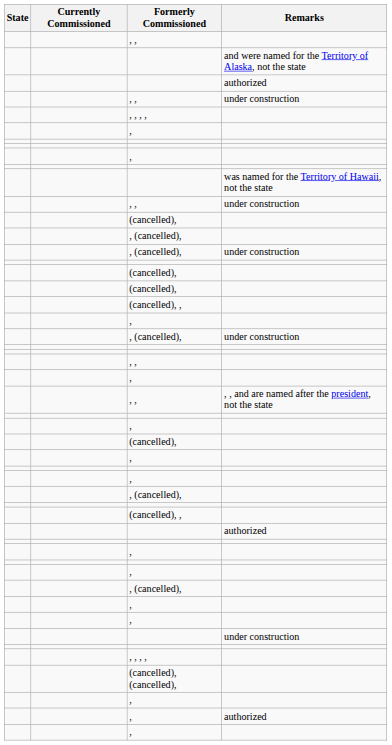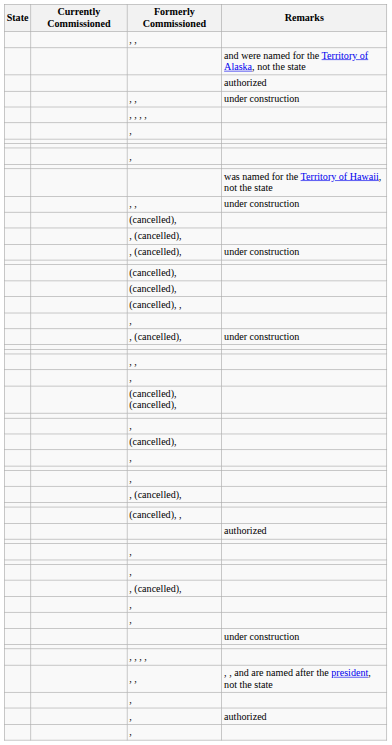rows swapped: (cancelled), (cancelled), <-> , , / , , and are named after the president, not the state
